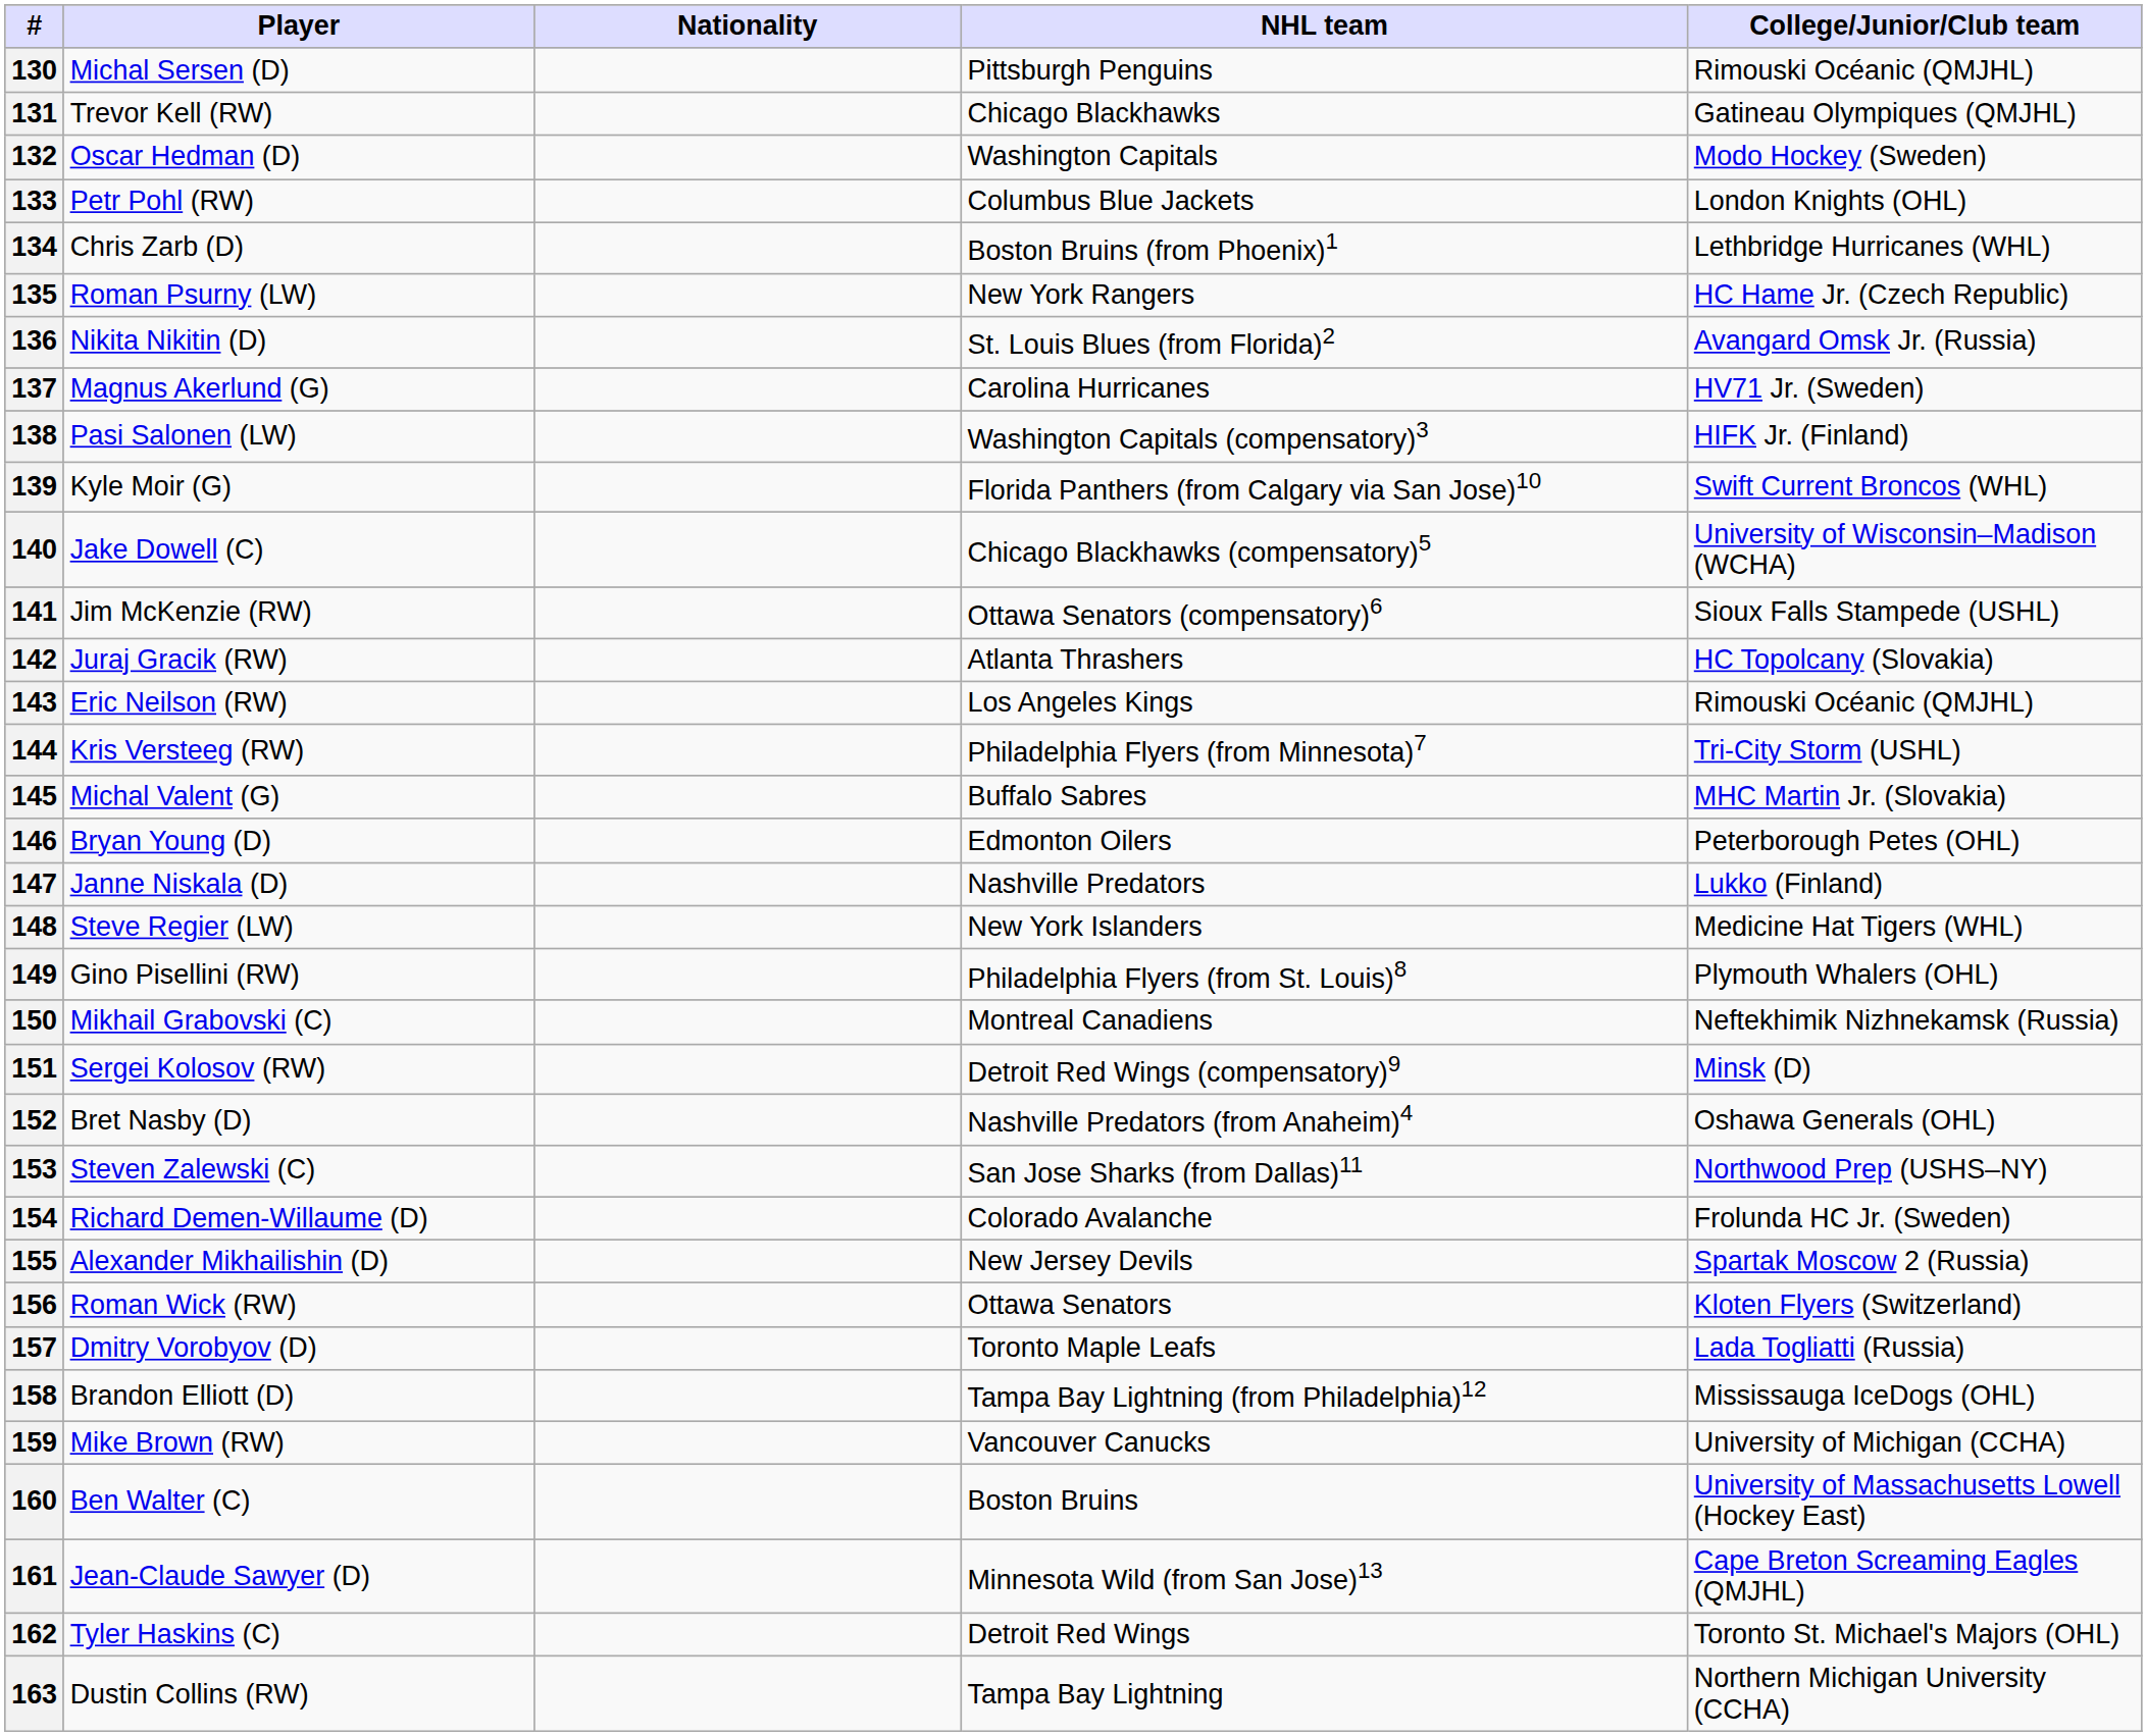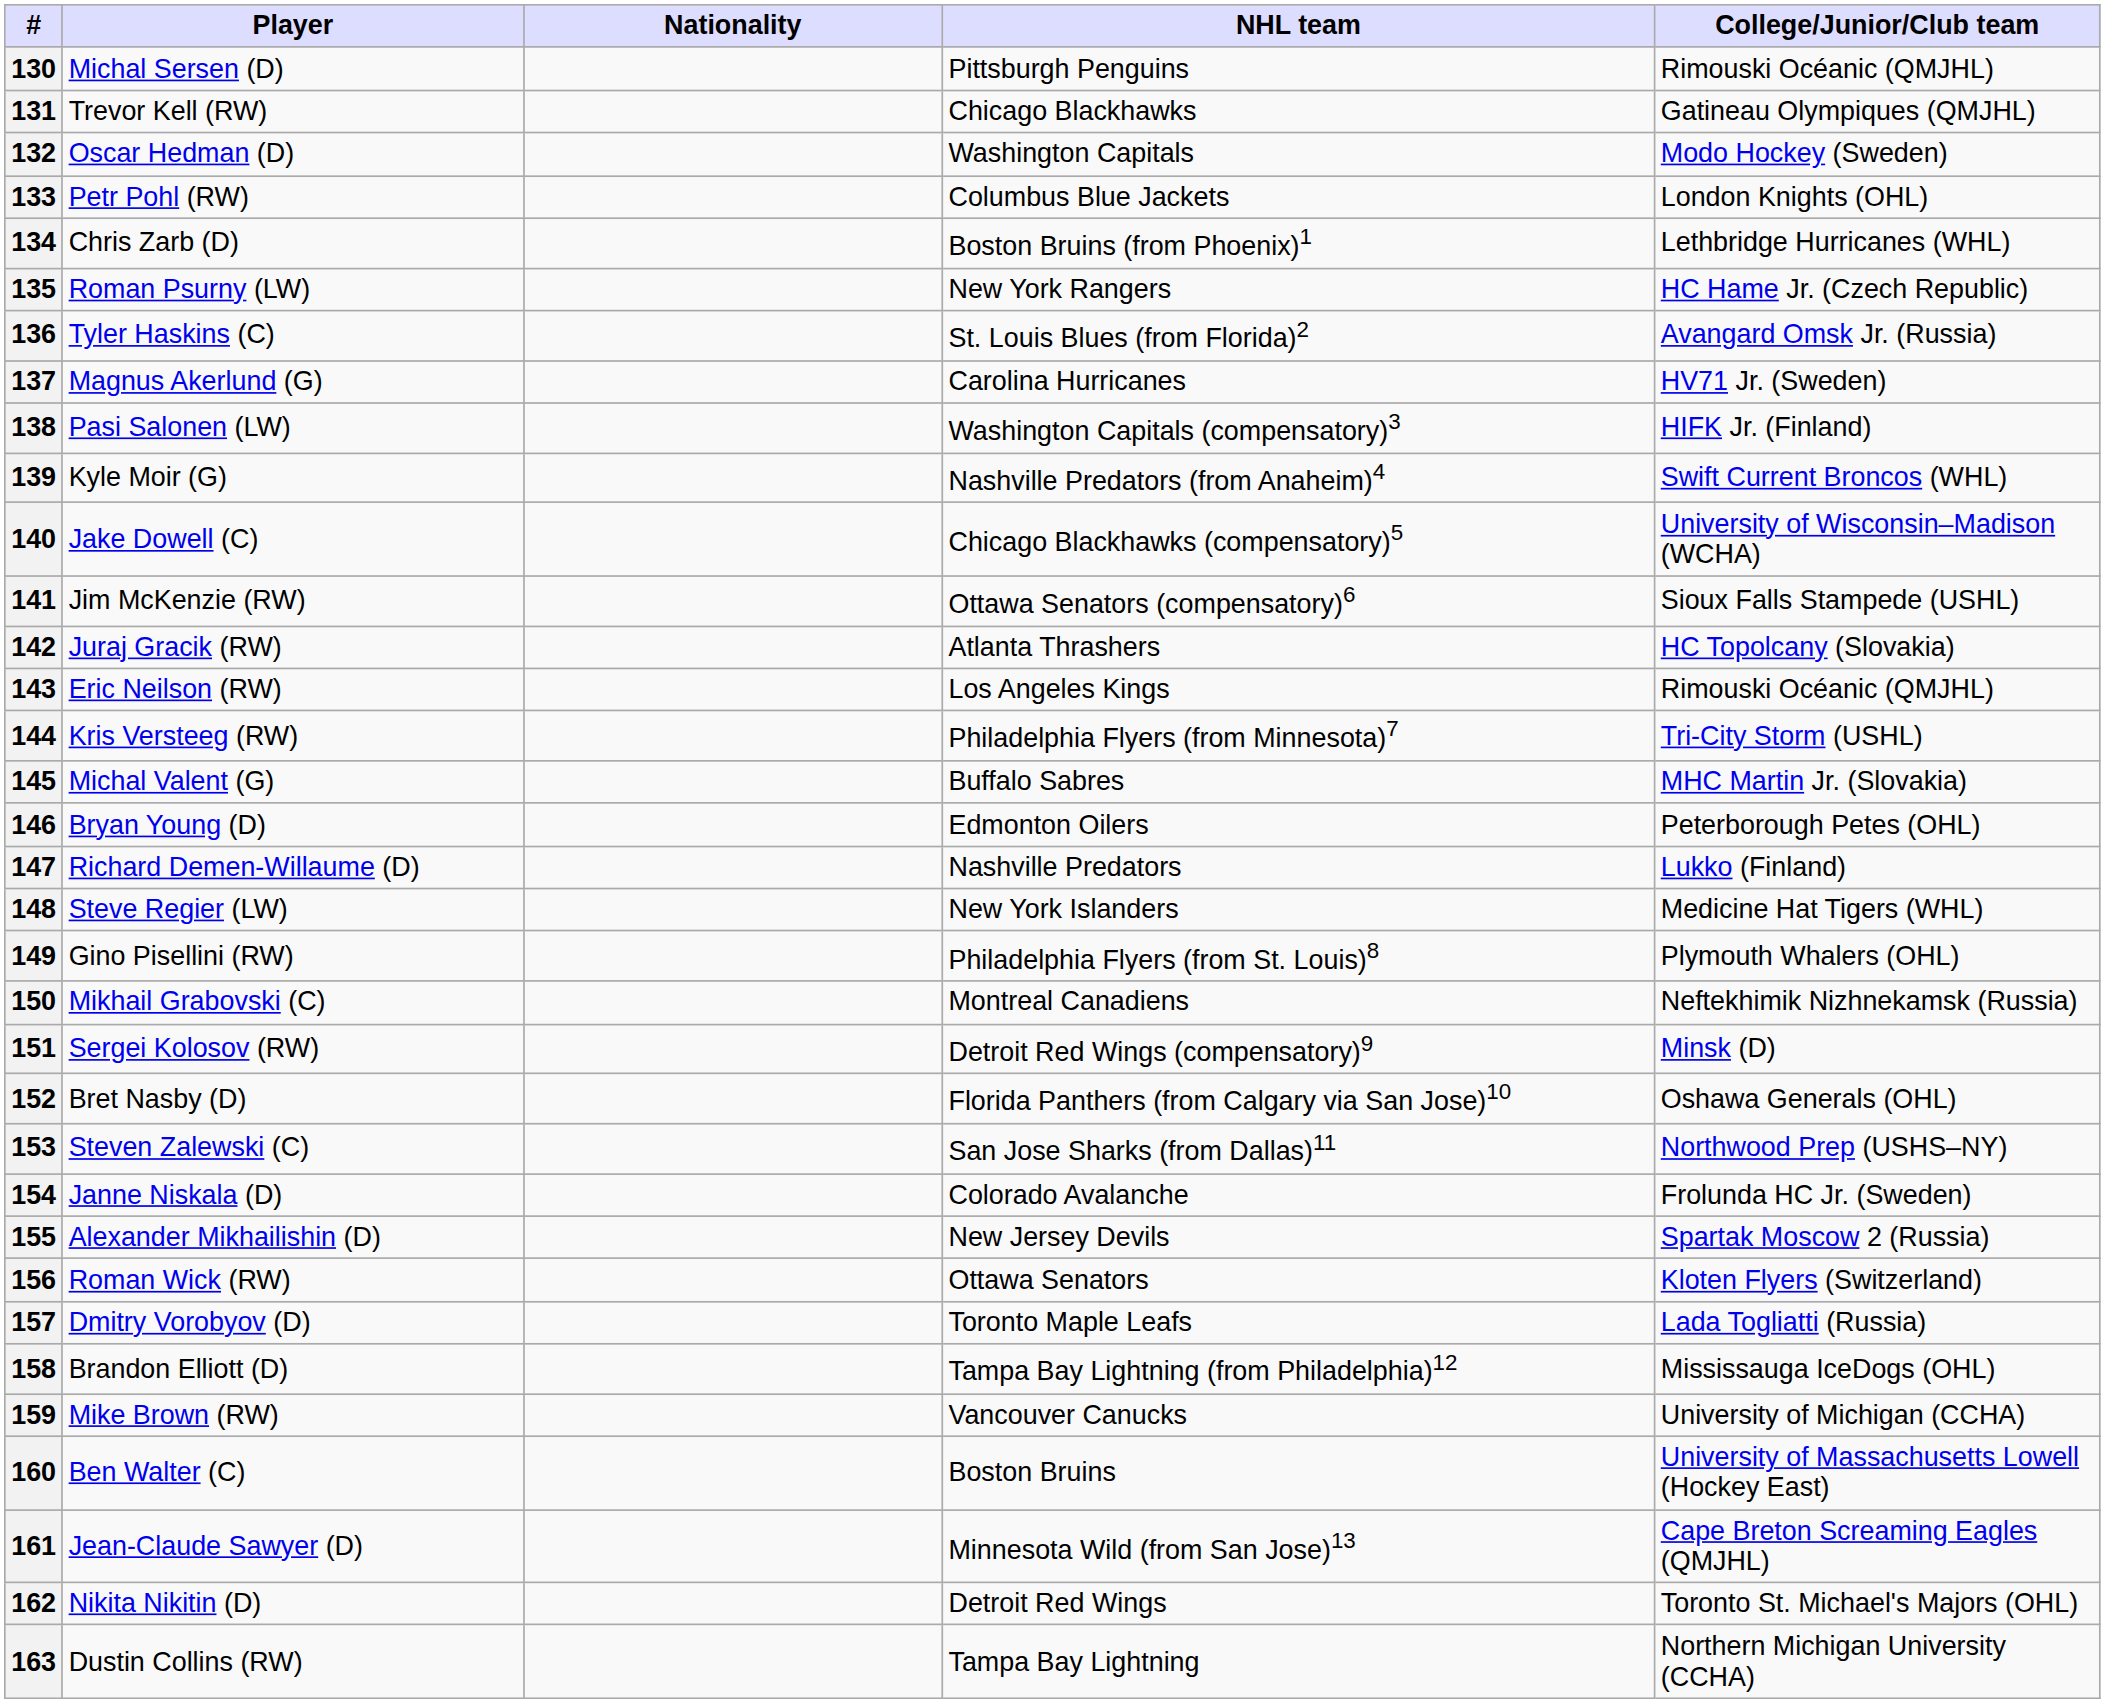136 | Player: Nikita Nikitin (D) -> Tyler Haskins (C)
139 | NHL team: Florida Panthers (from Calgary via San Jose)10 -> Nashville Predators (from Anaheim)4
147 | Player: Janne Niskala (D) -> Richard Demen-Willaume (D)
152 | NHL team: Nashville Predators (from Anaheim)4 -> Florida Panthers (from Calgary via San Jose)10
154 | Player: Richard Demen-Willaume (D) -> Janne Niskala (D)
162 | Player: Tyler Haskins (C) -> Nikita Nikitin (D)
